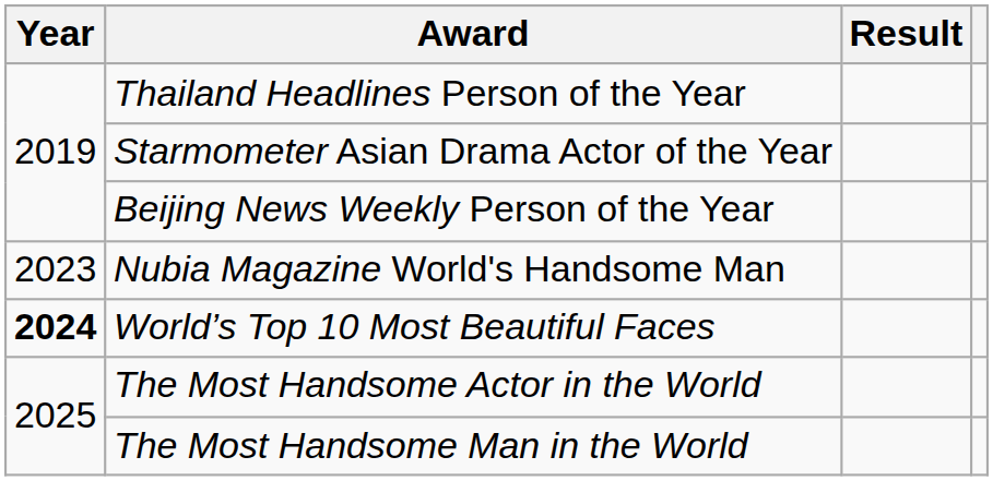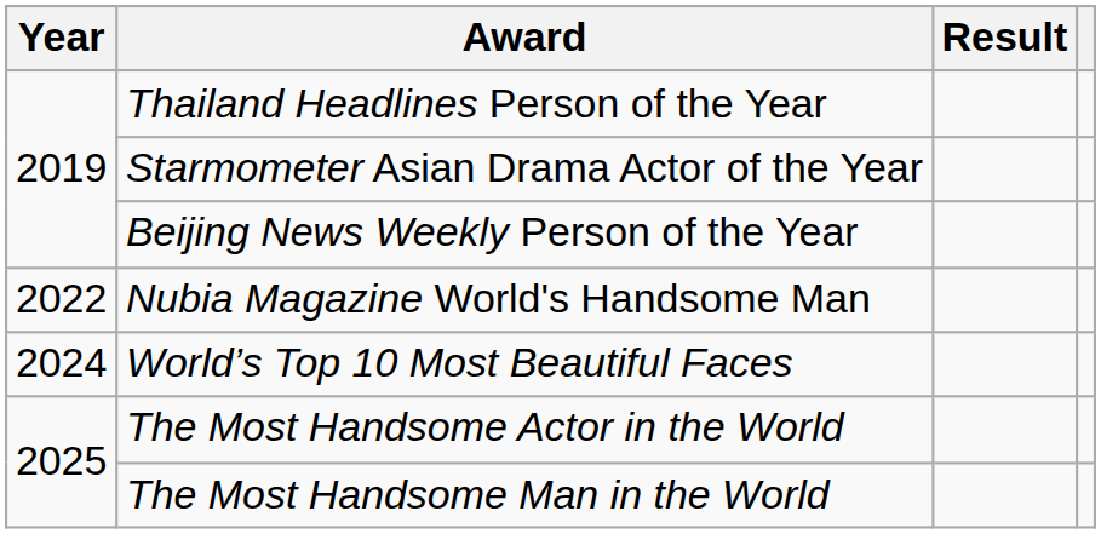Nubia Magazine World's Handsome Man | Year: 2023 -> 2022
World’s Top 10 Most Beautiful Faces | Year: bold -> normal
